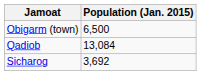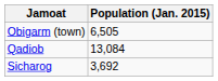Obigarm (town) | Population (Jan. 2015): 6,500 -> 6,505
